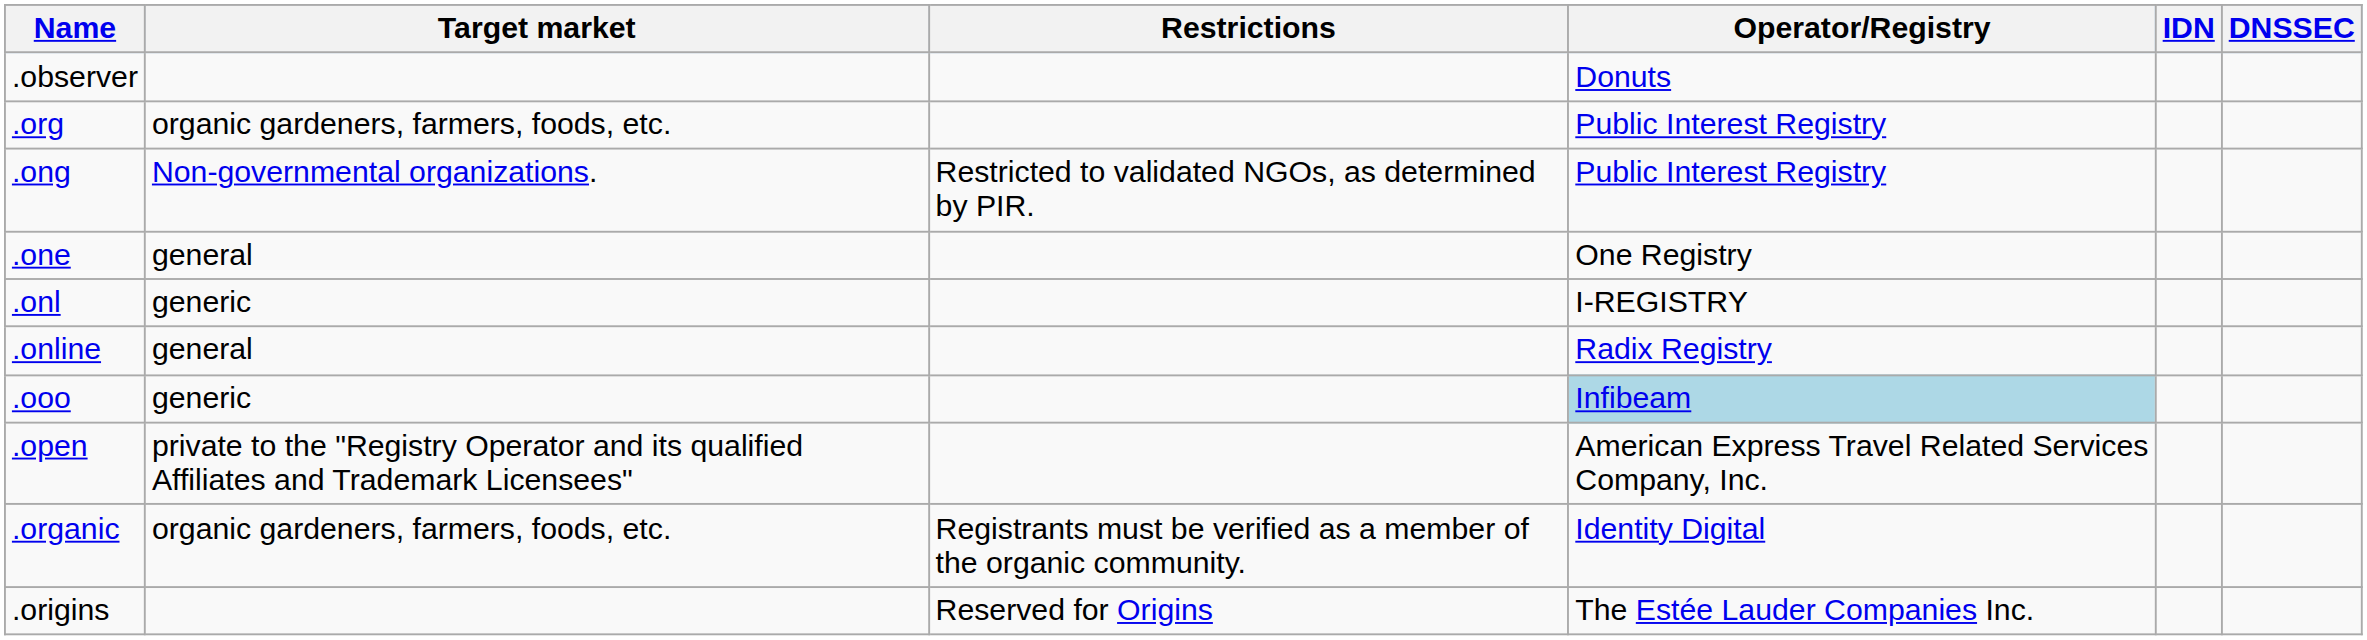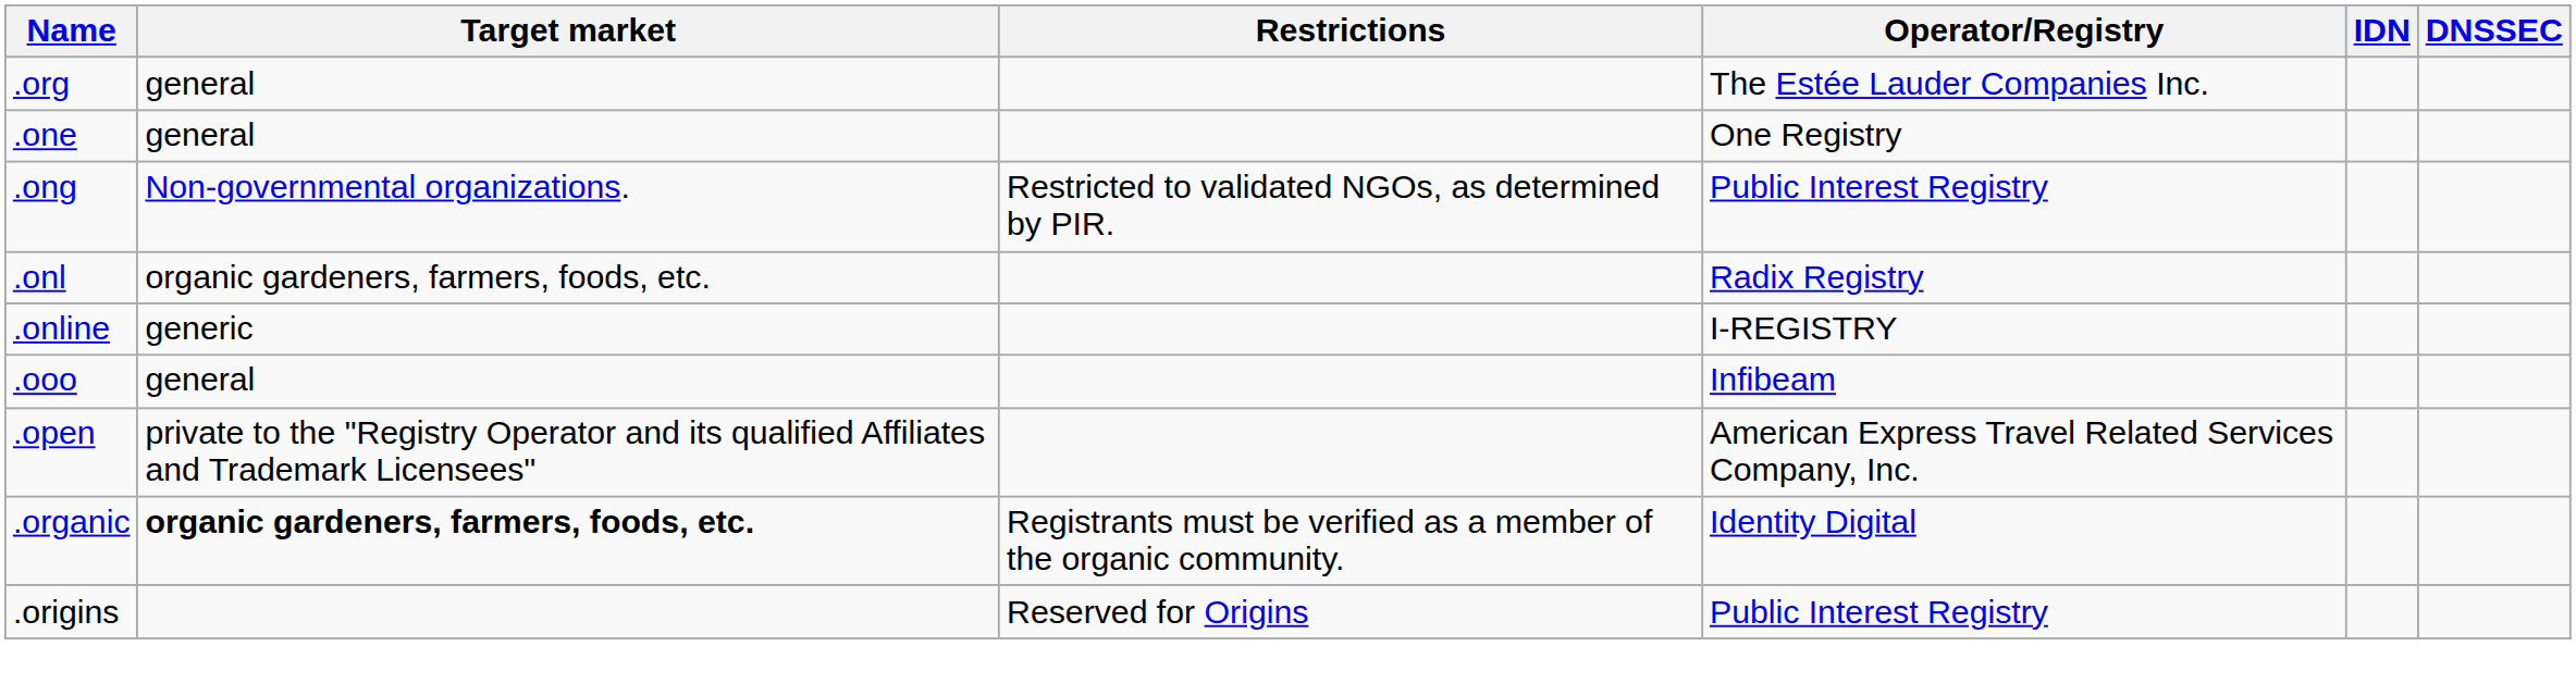- row: .observer | Donuts
.org | Target market: organic gardeners, farmers, foods, etc. -> general
.org | Operator/Registry: Public Interest Registry -> The Estée Lauder Companies Inc.
rows swapped: .one <-> .ong
.onl | Target market: generic -> organic gardeners, farmers, foods, etc.
.onl | Operator/Registry: I-REGISTRY -> Radix Registry
.online | Target market: general -> generic
.online | Operator/Registry: Radix Registry -> I-REGISTRY
.ooo | Target market: generic -> general
.ooo | Operator/Registry: lightblue background -> no background
.organic | Target market: normal -> bold
.origins | Operator/Registry: The Estée Lauder Companies Inc. -> Public Interest Registry
